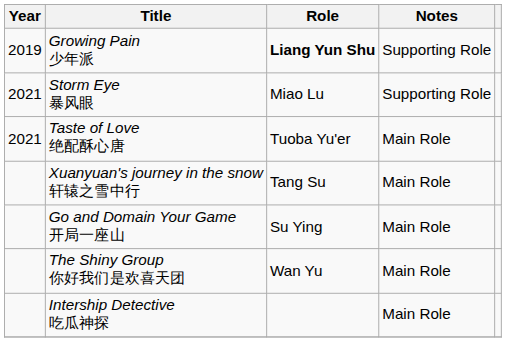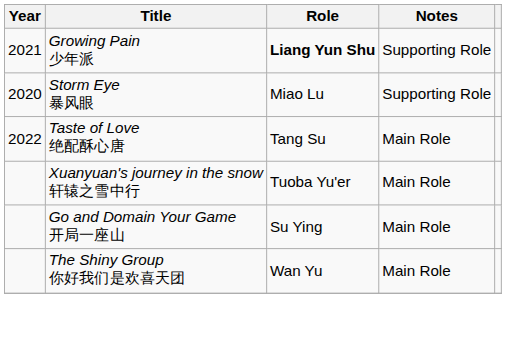Growing Pain 少年派 | Year: 2019 -> 2021
Storm Eye 暴风眼 | Year: 2021 -> 2020
Taste of Love 绝配酥心唐 | Year: 2021 -> 2022
Taste of Love 绝配酥心唐 | Role: Tuoba Yu'er -> Tang Su
Xuanyuan's journey in the snow 轩辕之雪中行 | Role: Tang Su -> Tuoba Yu'er
- row: Intership Detective 吃瓜神探 | Main Role
